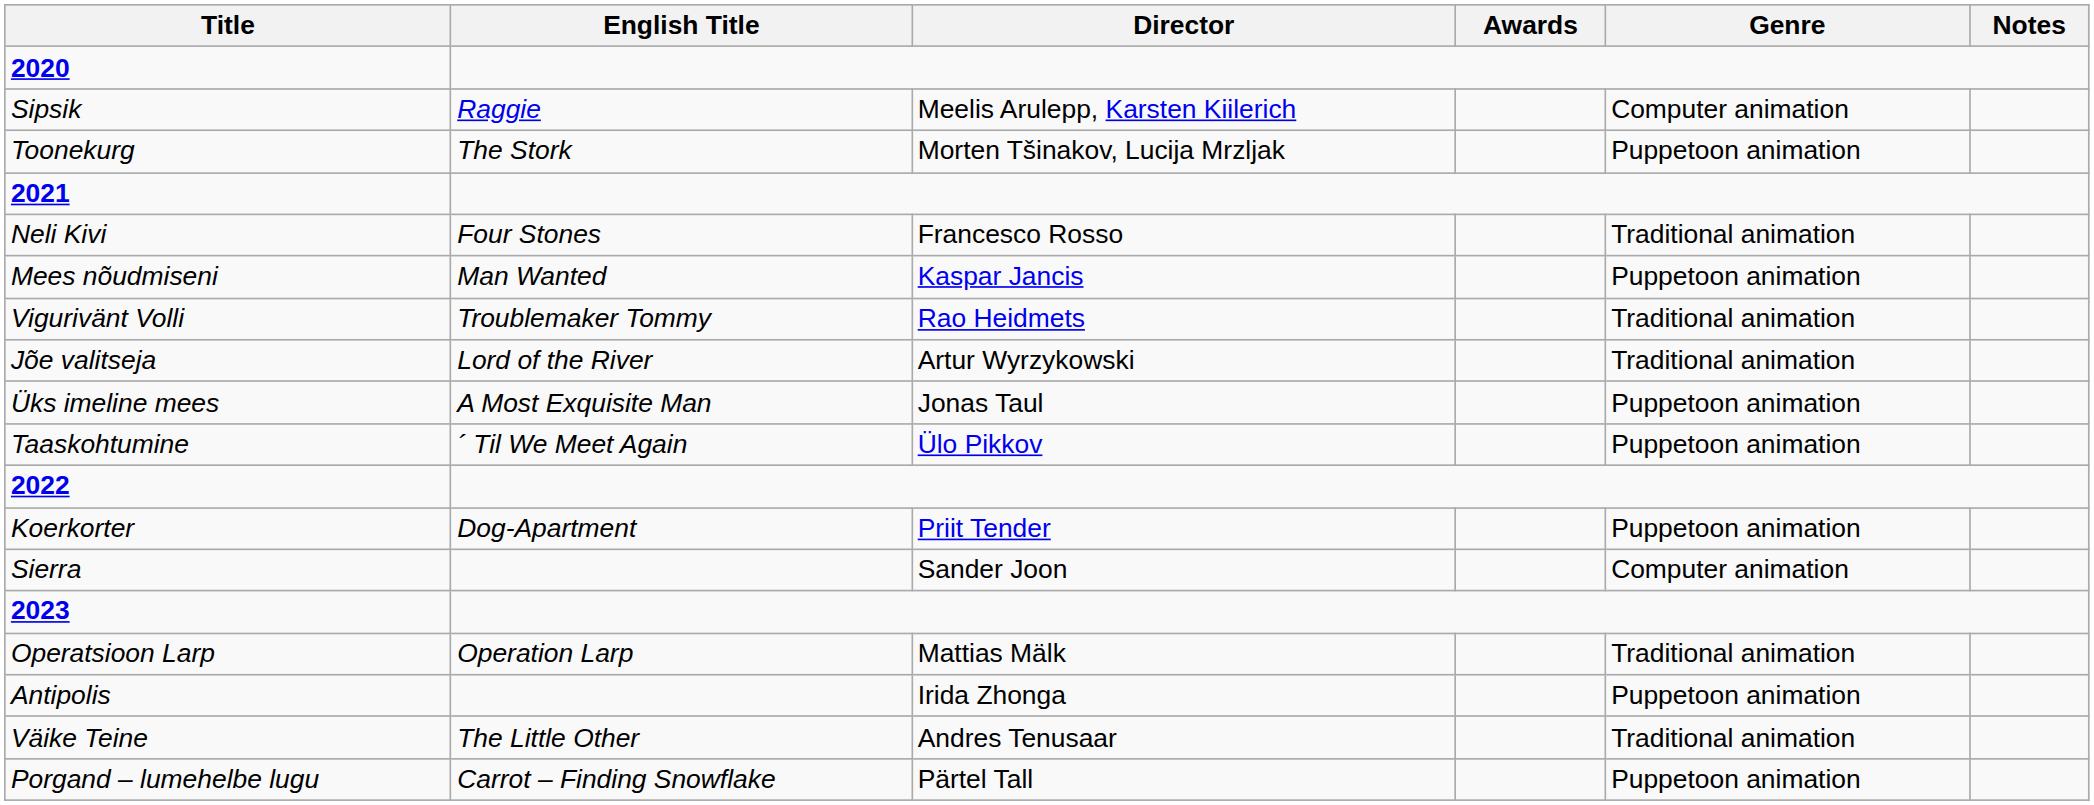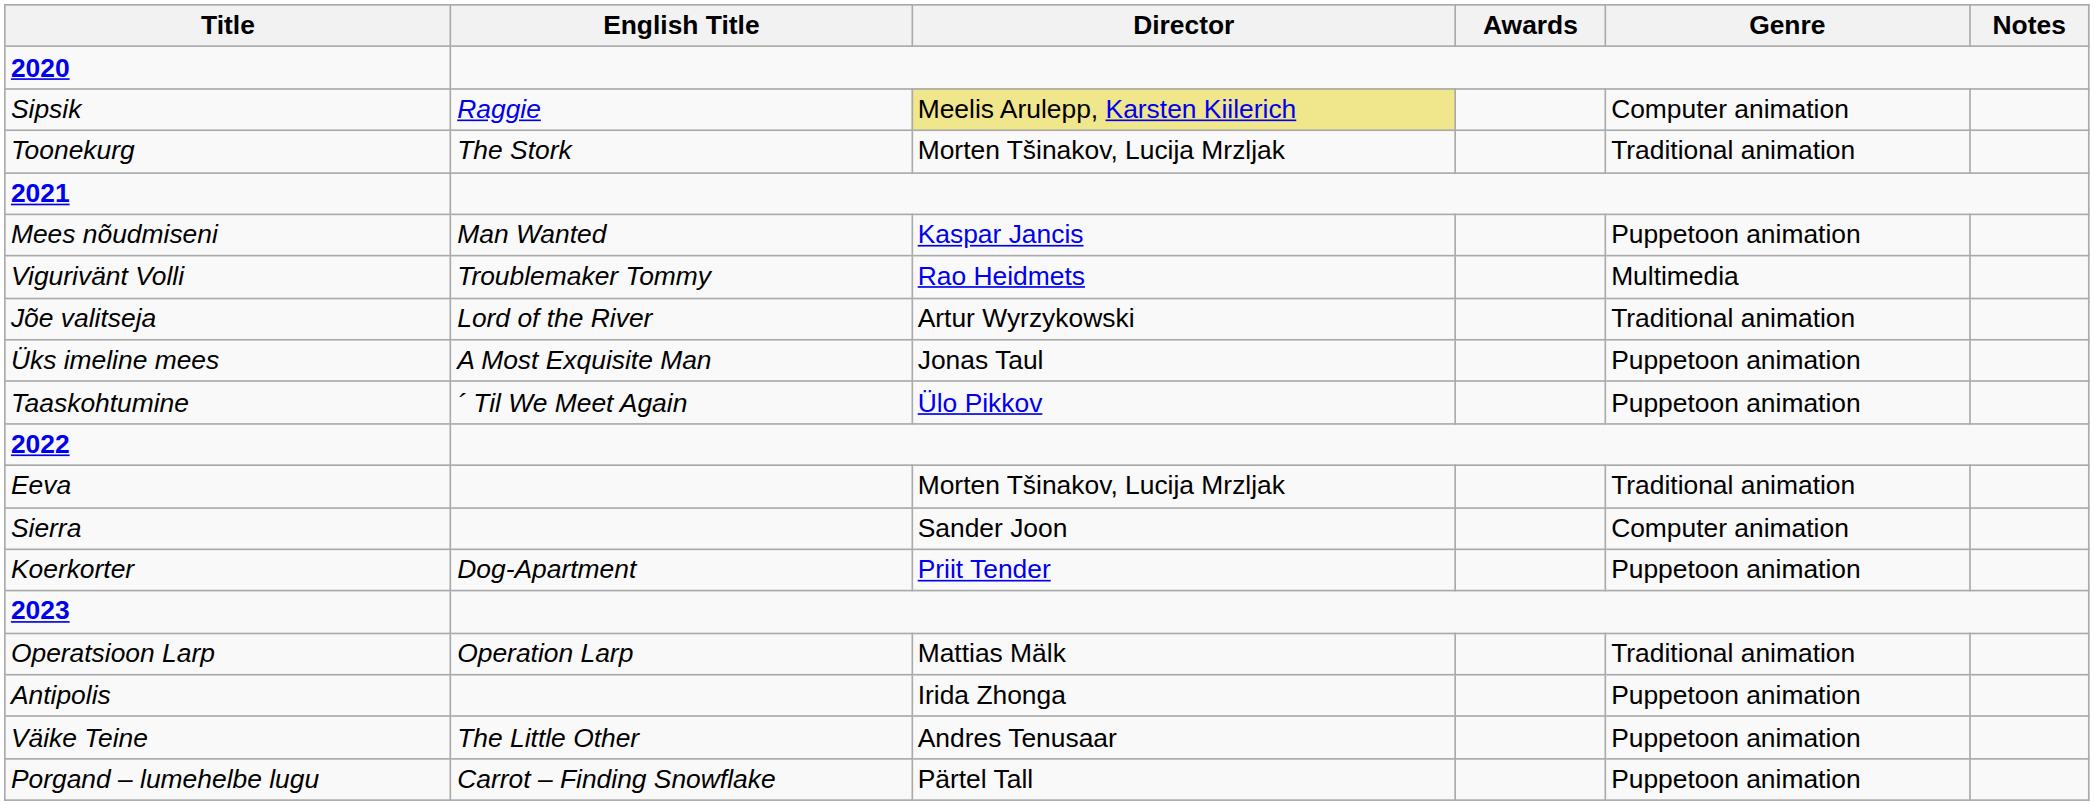Sipsik | Director: no background -> khaki background
Toonekurg | Genre: Puppetoon animation -> Traditional animation
- row: Neli Kivi | Four Stones | Francesco Rosso | Traditional animation
Vigurivänt Volli | Genre: Traditional animation -> Multimedia
+ row: Eeva | Morten Tšinakov, Lucija Mrzljak | Traditional animation
rows swapped: Koerkorter <-> Sierra
Väike Teine | Genre: Traditional animation -> Puppetoon animation
